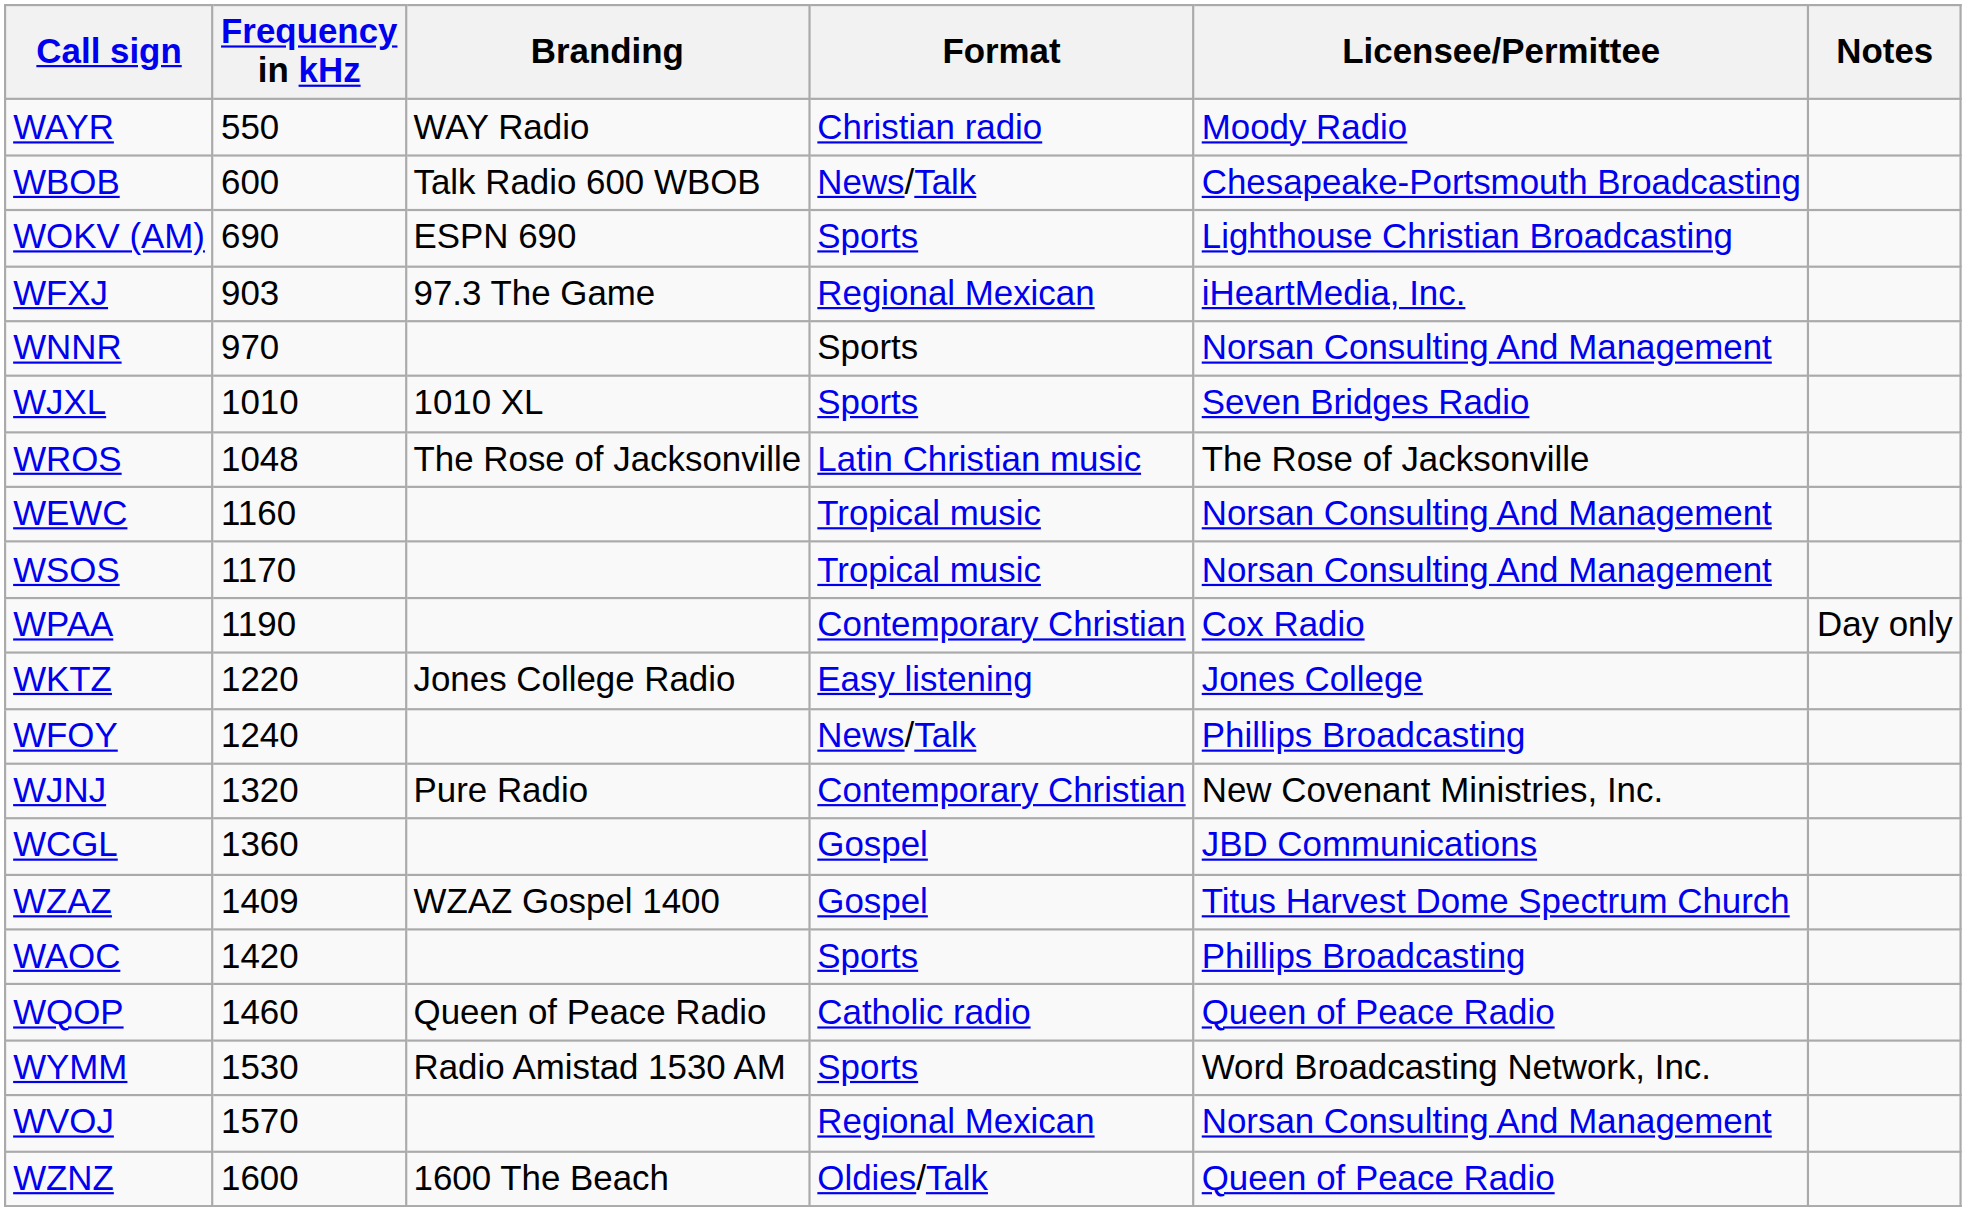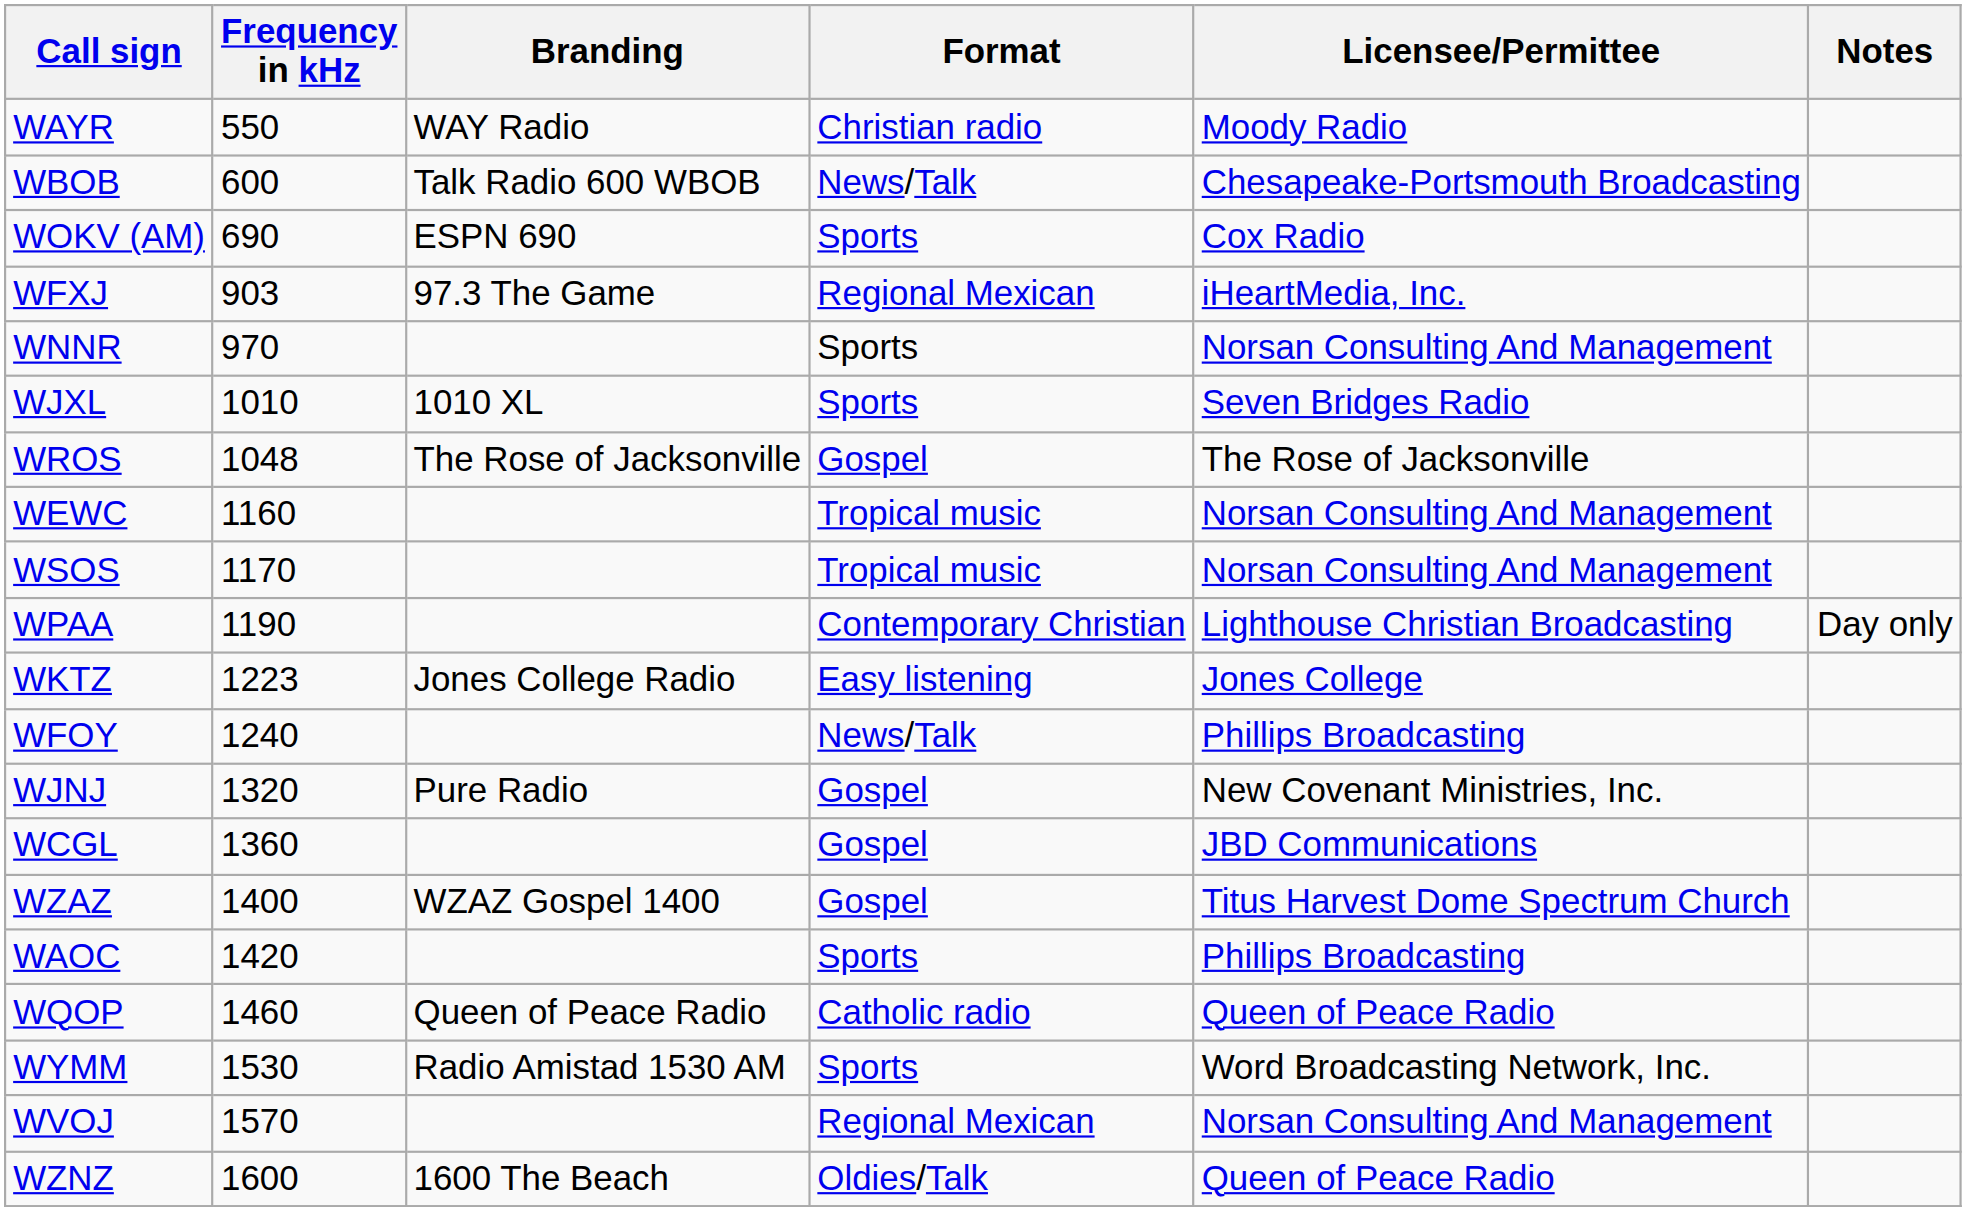WOKV (AM) | Licensee/Permittee: Lighthouse Christian Broadcasting -> Cox Radio
WROS | Format: Latin Christian music -> Gospel
WPAA | Licensee/Permittee: Cox Radio -> Lighthouse Christian Broadcasting
WKTZ | Frequency in kHz: 1220 -> 1223
WJNJ | Format: Contemporary Christian -> Gospel
WZAZ | Frequency in kHz: 1409 -> 1400
